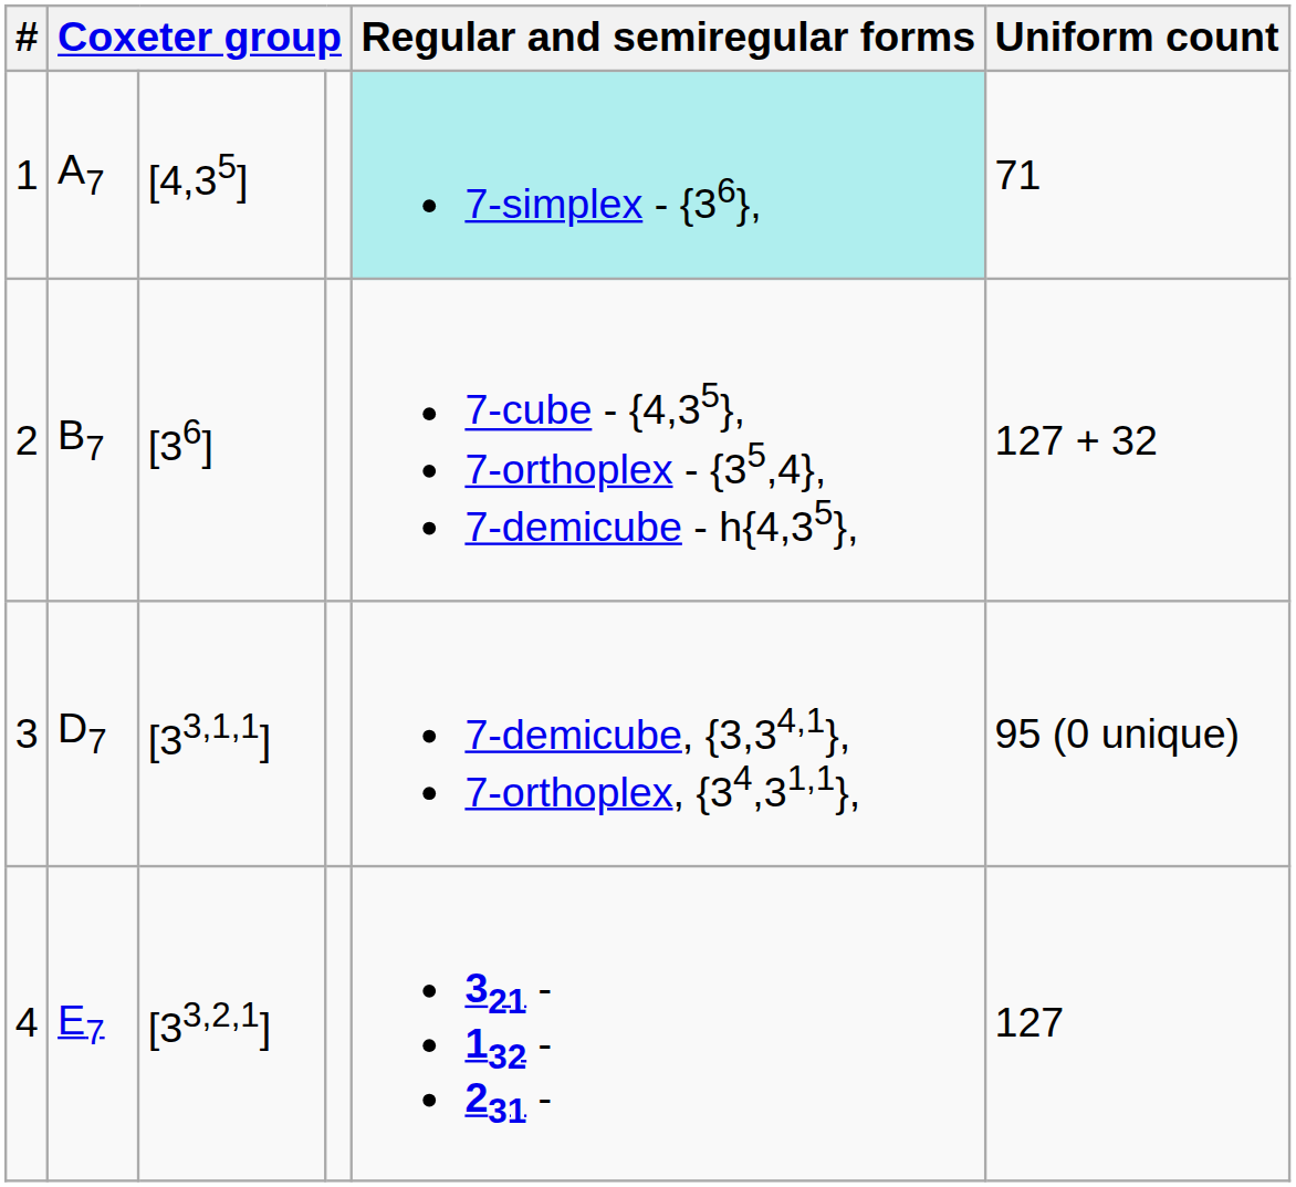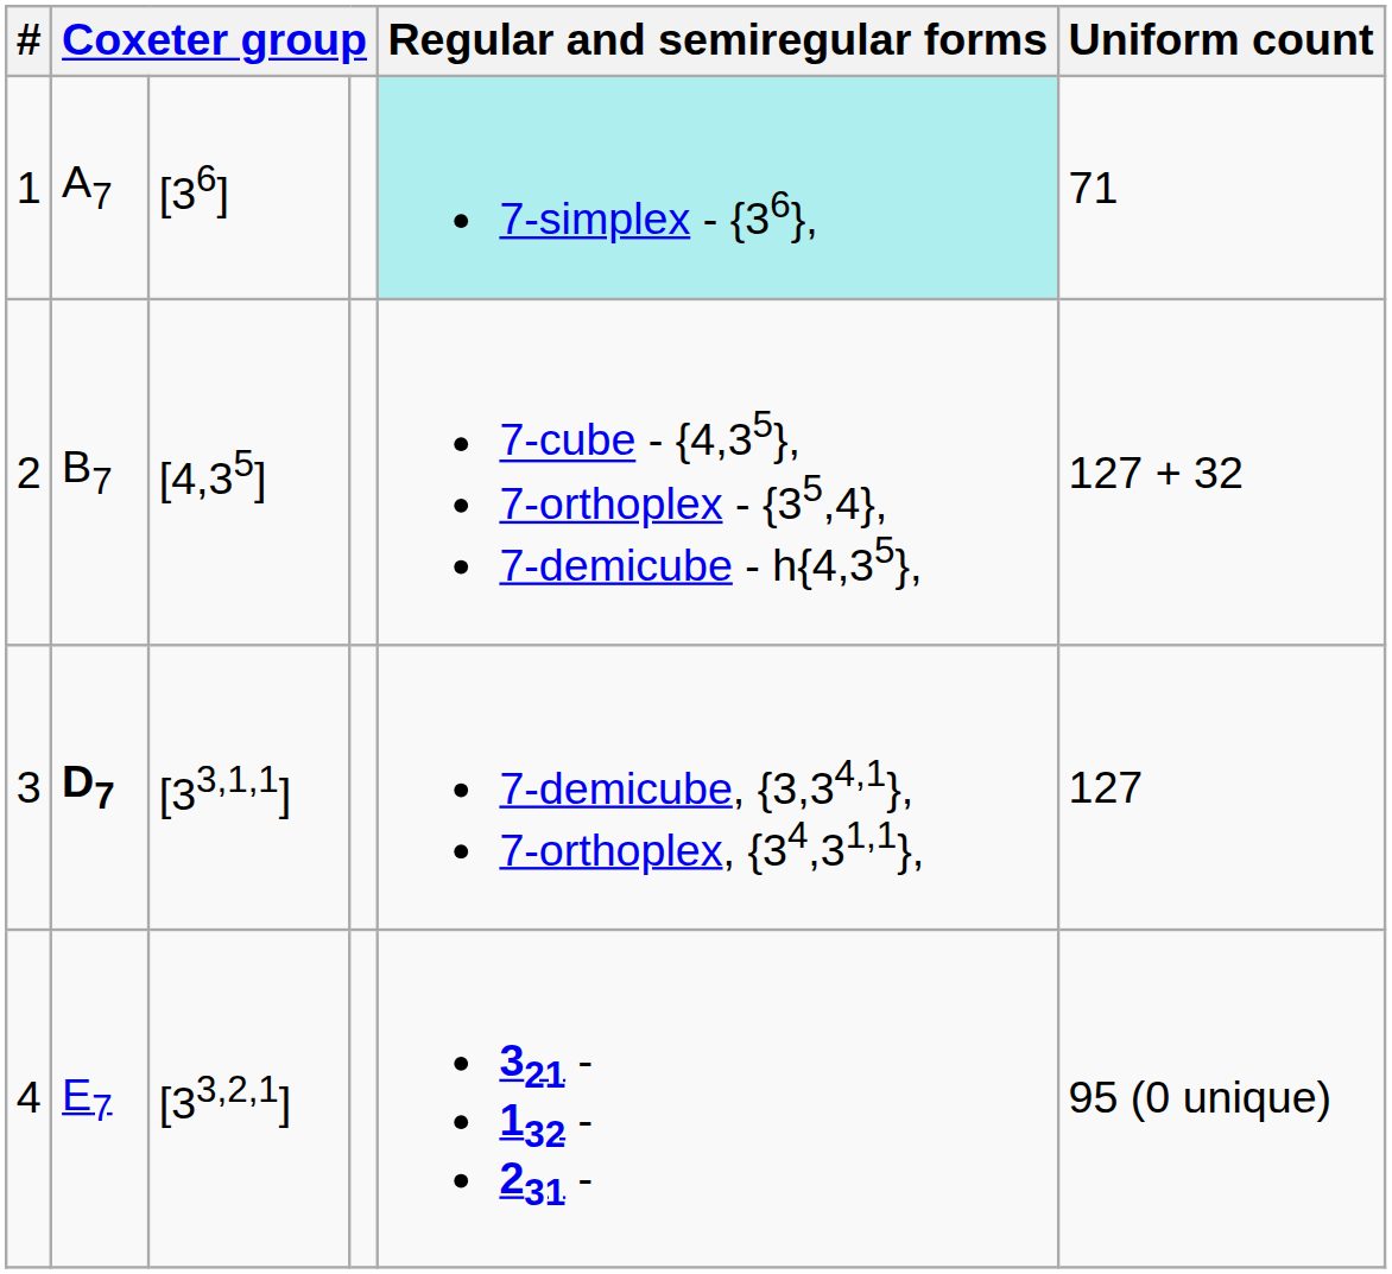1 | column 3: [4,35] -> [36]
2 | column 3: [36] -> [4,35]
3 | column 2: normal -> bold
3 | Uniform count: 95 (0 unique) -> 127
4 | Uniform count: 127 -> 95 (0 unique)
